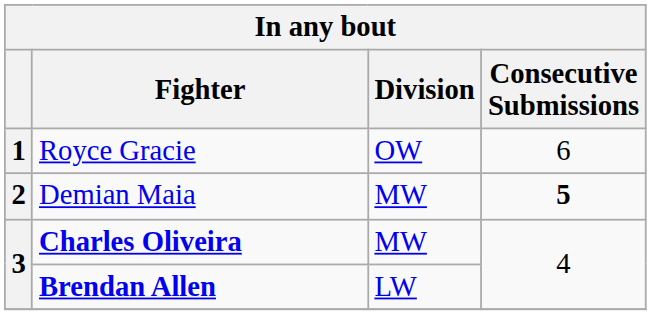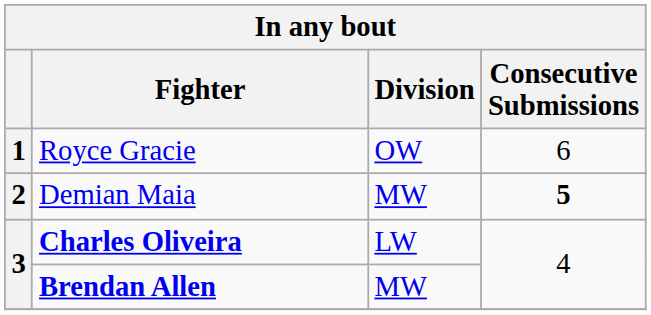Charles Oliveira | Division: MW -> LW
Brendan Allen | Division: LW -> MW
